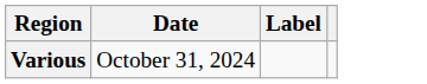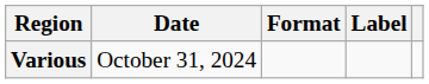+ column: Format
